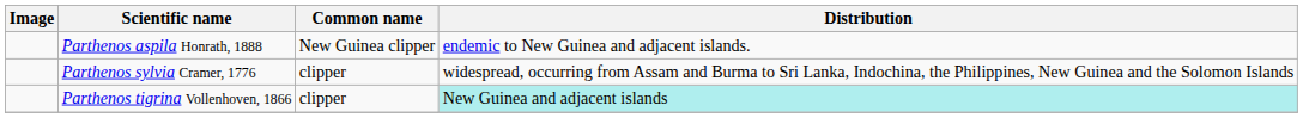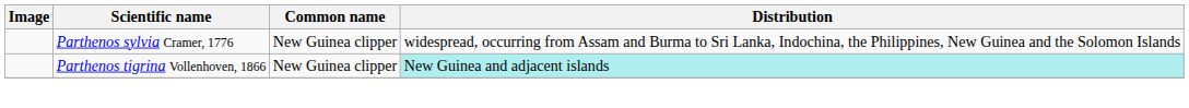- row: Parthenos aspila Honrath, 1888 | New Guinea clipper | endemic to New Guinea and adjacent islands.
Parthenos sylvia Cramer, 1776 | Common name: clipper -> New Guinea clipper
Parthenos tigrina Vollenhoven, 1866 | Common name: clipper -> New Guinea clipper
